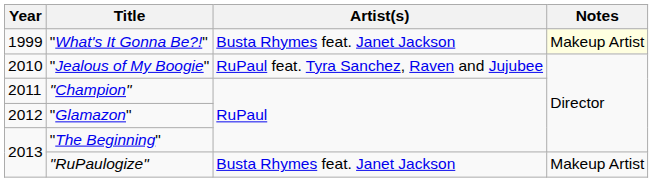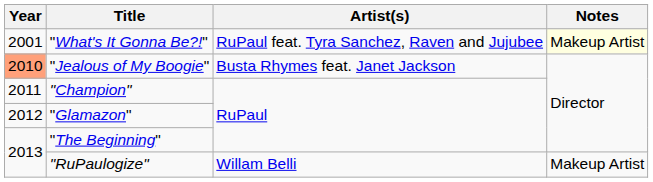"What's It Gonna Be?!" | Year: 1999 -> 2001
"What's It Gonna Be?!" | Artist(s): Busta Rhymes feat. Janet Jackson -> RuPaul feat. Tyra Sanchez, Raven and Jujubee
"Jealous of My Boogie" | Year: no background -> lightsalmon background
"Jealous of My Boogie" | Artist(s): RuPaul feat. Tyra Sanchez, Raven and Jujubee -> Busta Rhymes feat. Janet Jackson
"RuPaulogize" | Artist(s): Busta Rhymes feat. Janet Jackson -> Willam Belli
